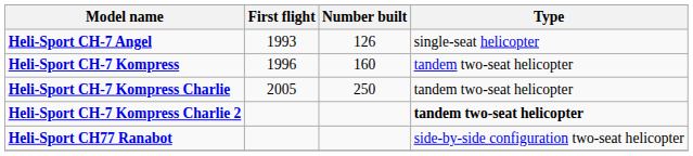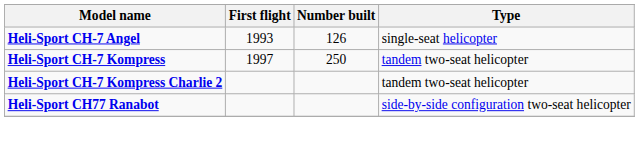Heli-Sport CH-7 Kompress | First flight: 1996 -> 1997
Heli-Sport CH-7 Kompress | Number built: 160 -> 250
- row: Heli-Sport CH-7 Kompress Charlie | 2005 | 250 | tandem two-seat helicopter
Heli-Sport CH-7 Kompress Charlie 2 | Type: bold -> normal
